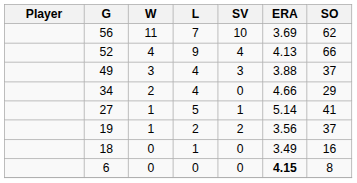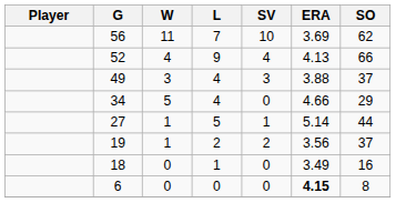34 | W: 2 -> 5
27 | SO: 41 -> 44
